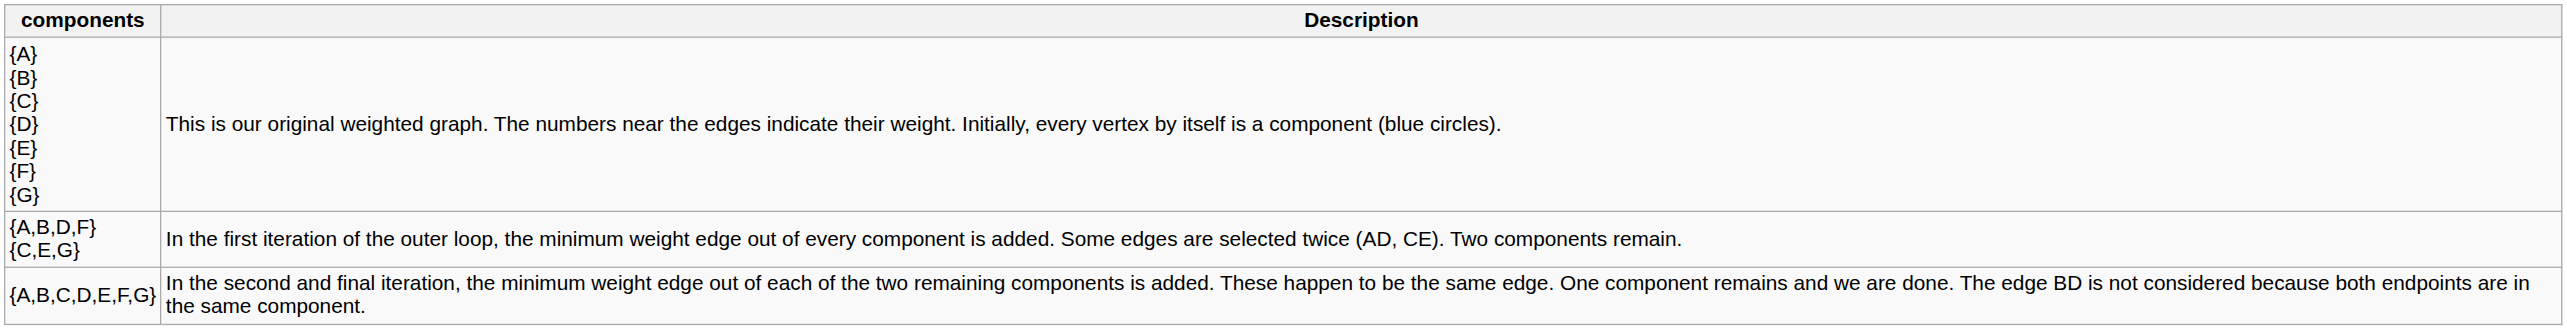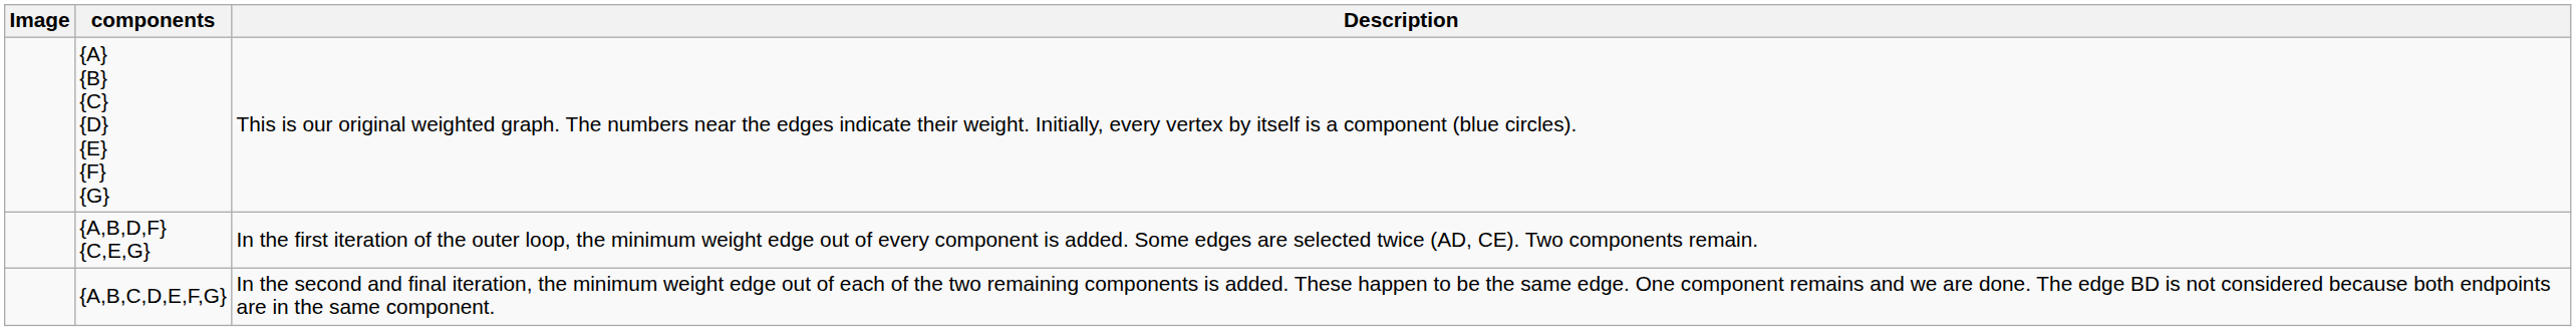+ column: Image
